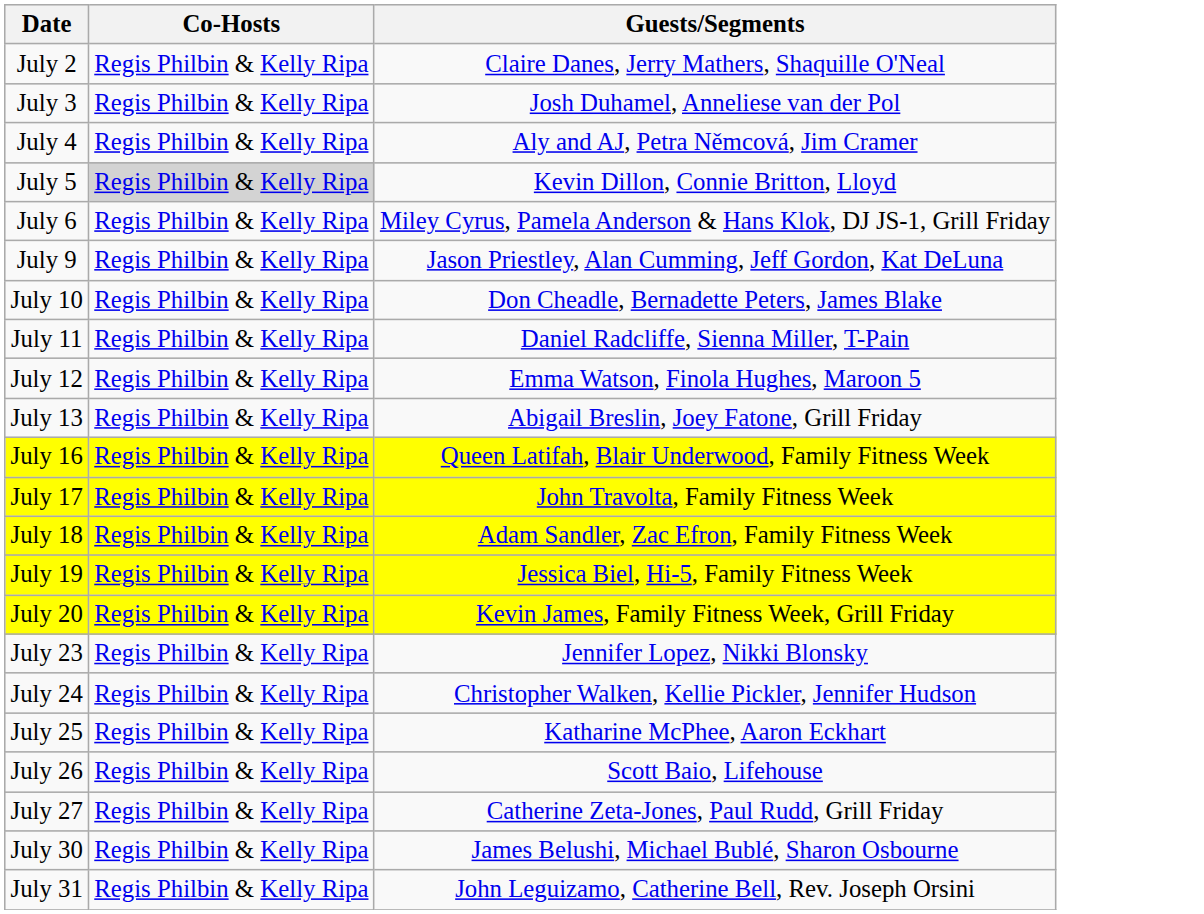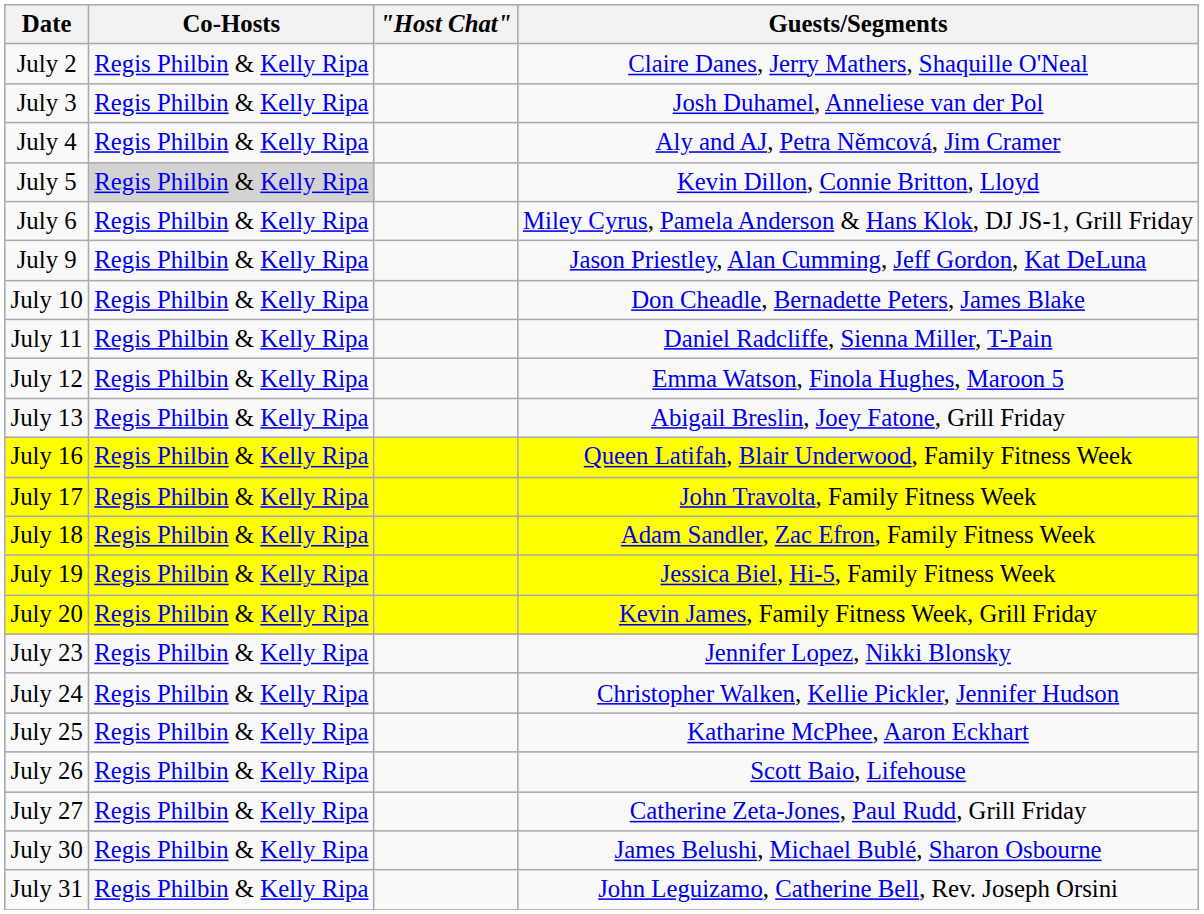+ column: "Host Chat"
